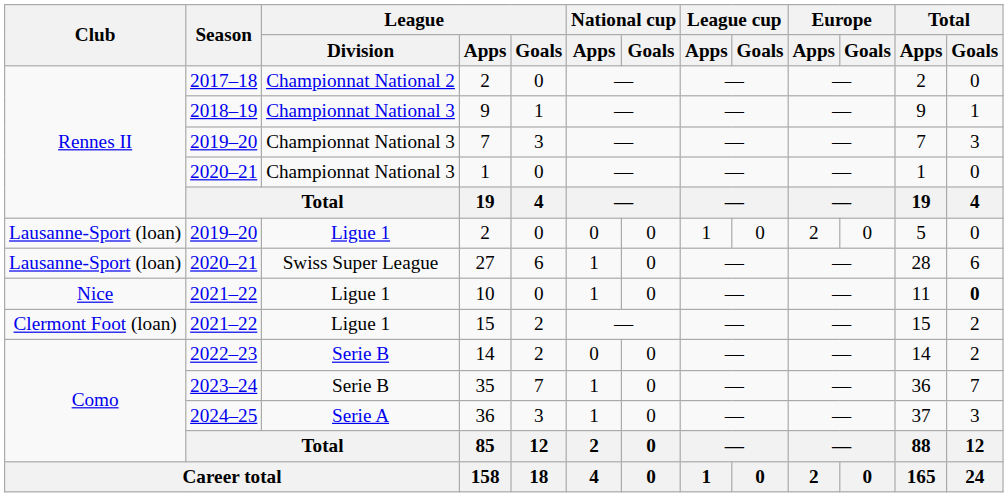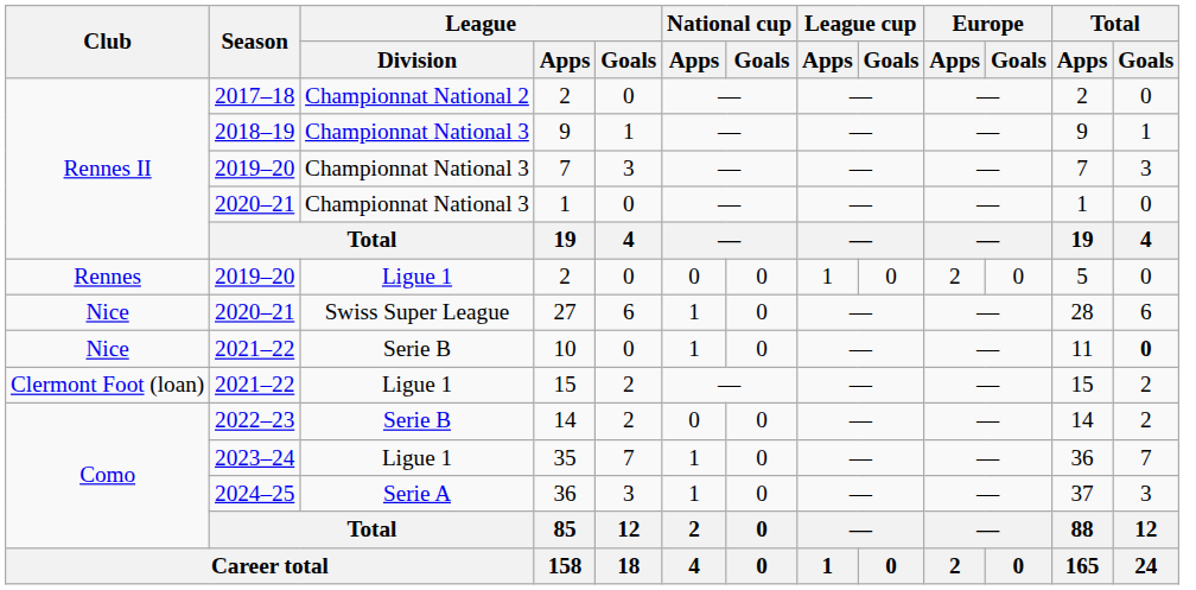2019–20 / 2 | Club: Lausanne-Sport (loan) -> Rennes
27 | Club: Lausanne-Sport (loan) -> Nice
10 | League / Division: Ligue 1 -> Serie B
35 | League / Division: Serie B -> Ligue 1
